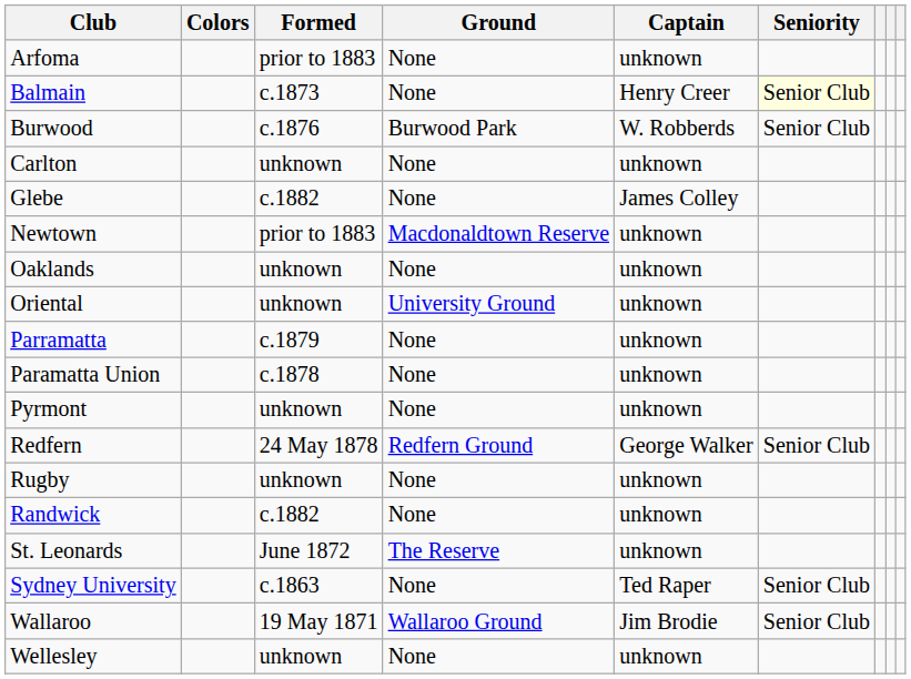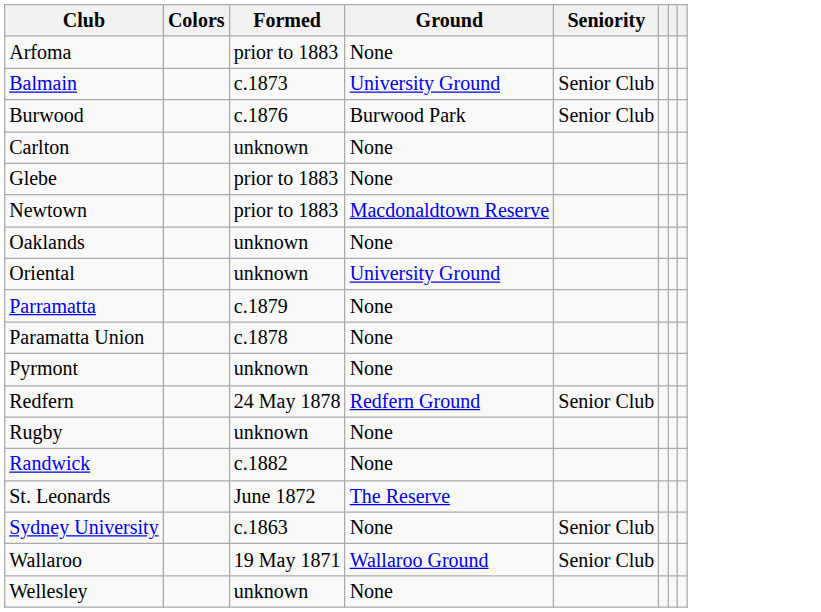- column: Captain | unknown | Henry Creer | W. Robberds | unknown | James Colley | unknown | unknown | unknown | unknown | unknown | unknown | George Walker | unknown | unknown | unknown | Ted Raper | Jim Brodie | unknown
Balmain | Ground: None -> University Ground
Balmain | Seniority: lightyellow background -> no background
Glebe | Formed: c.1882 -> prior to 1883
